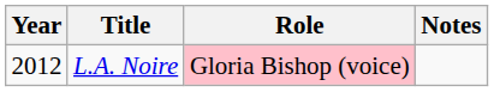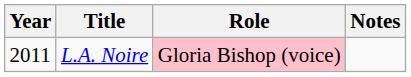L.A. Noire | Year: 2012 -> 2011
